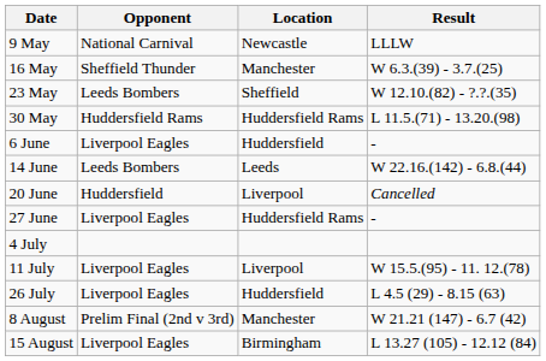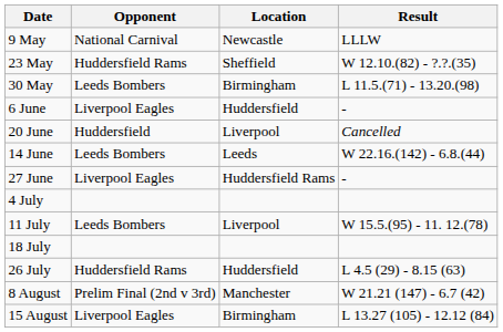- row: 16 May | Sheffield Thunder | Manchester | W 6.3.(39) - 3.7.(25)
23 May | Opponent: Leeds Bombers -> Huddersfield Rams
30 May | Opponent: Huddersfield Rams -> Leeds Bombers
30 May | Location: Huddersfield Rams -> Birmingham
rows swapped: 14 June <-> 20 June
11 July | Opponent: Liverpool Eagles -> Leeds Bombers
+ row: 18 July
26 July | Opponent: Liverpool Eagles -> Huddersfield Rams
